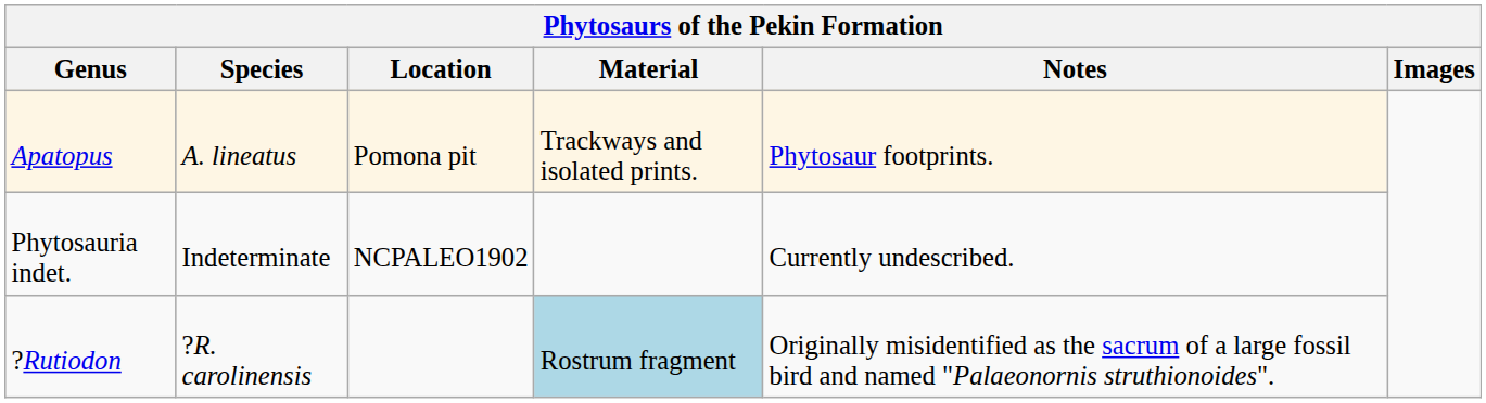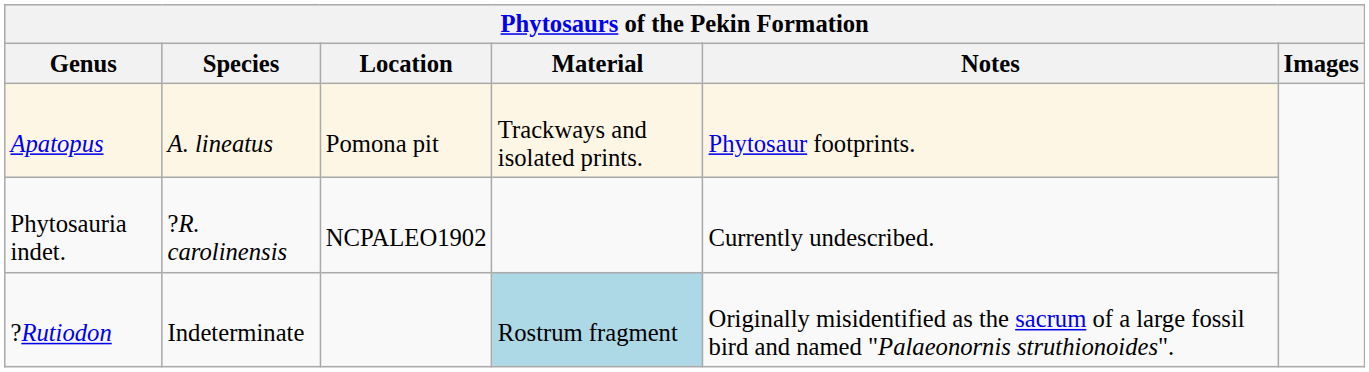Phytosauria indet. | Species: Indeterminate -> ?R. carolinensis
?Rutiodon | Species: ?R. carolinensis -> Indeterminate
